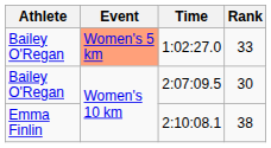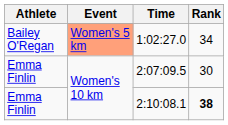1:02:27.0 | Rank: 33 -> 34
2:07:09.5 | Athlete: Bailey O'Regan -> Emma Finlin
2:10:08.1 | Rank: normal -> bold
